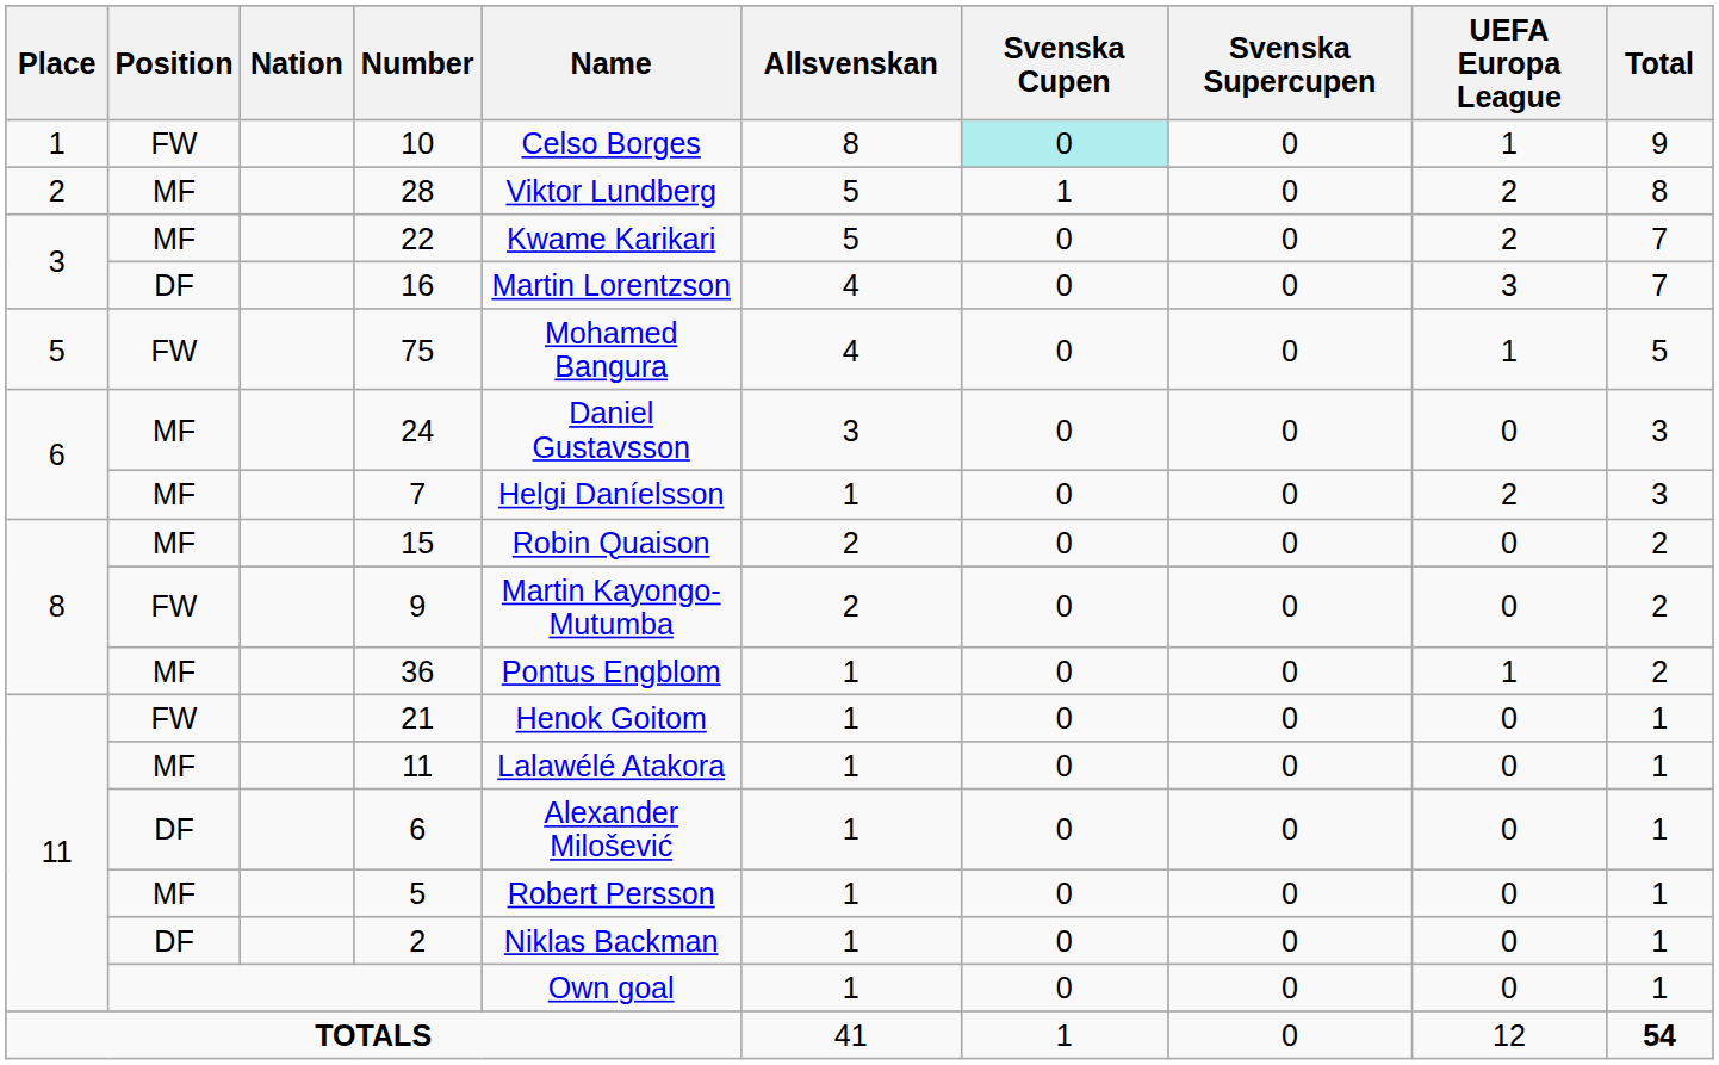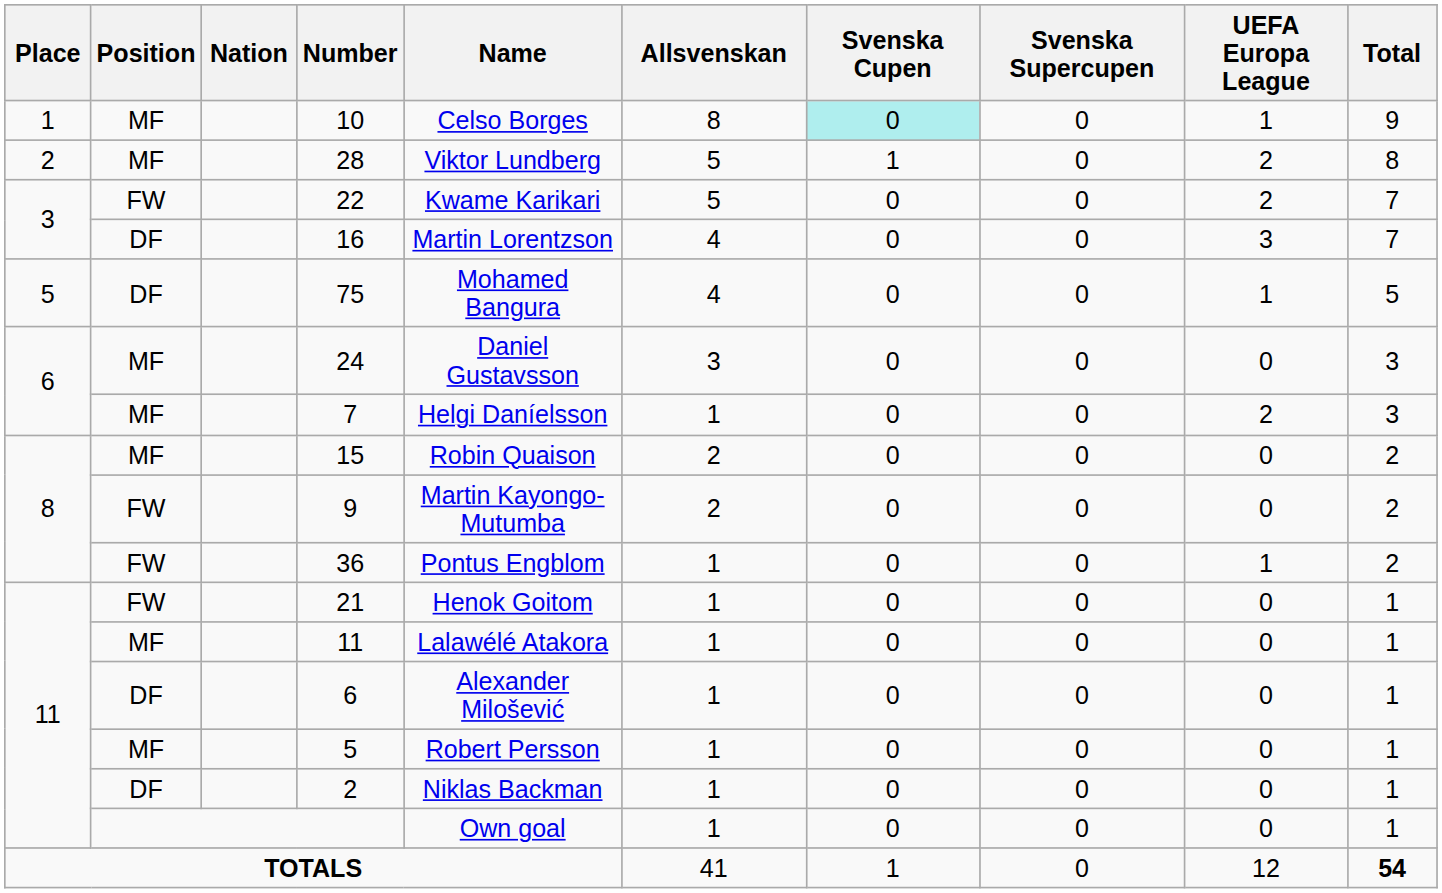10 | Position: FW -> MF
22 | Position: MF -> FW
75 | Position: FW -> DF
36 | Position: MF -> FW
